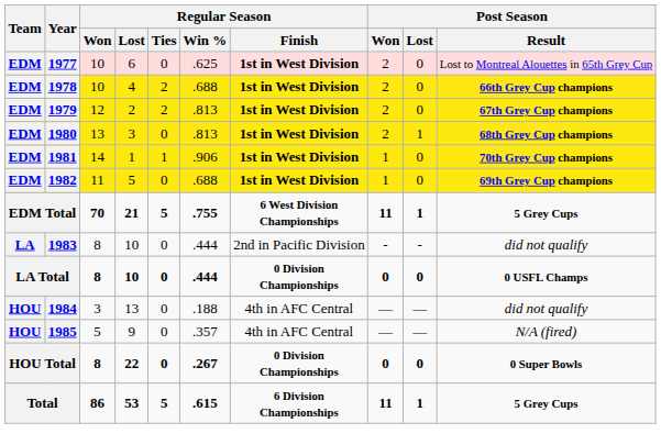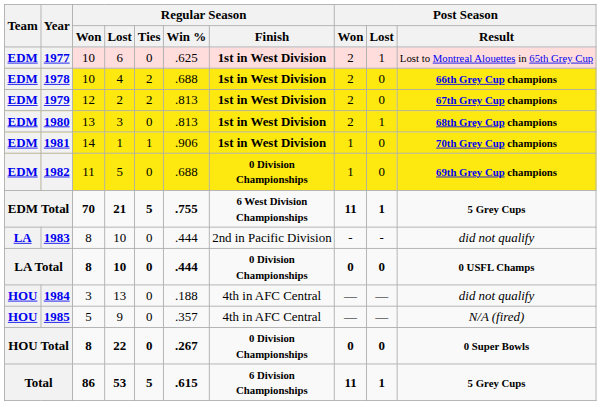1977 | Post Season / Lost: 0 -> 1
1982 | Regular Season / Finish: 1st in West Division -> 0 Division Championships
